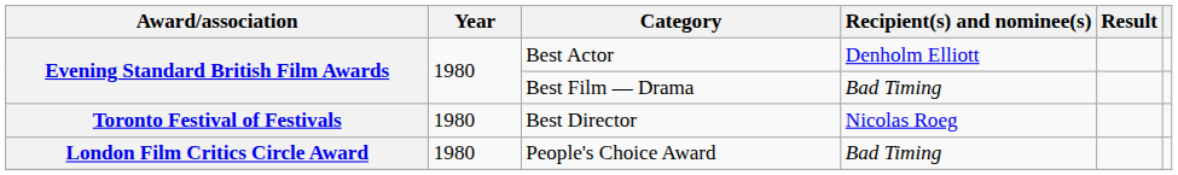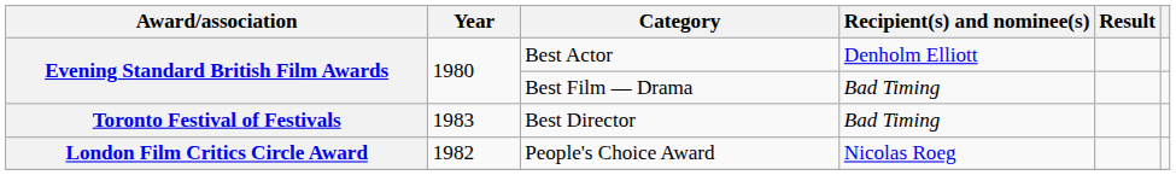Best Director | Year: 1980 -> 1983
Best Director | Recipient(s) and nominee(s): Nicolas Roeg -> Bad Timing
People's Choice Award | Year: 1980 -> 1982
People's Choice Award | Recipient(s) and nominee(s): Bad Timing -> Nicolas Roeg
